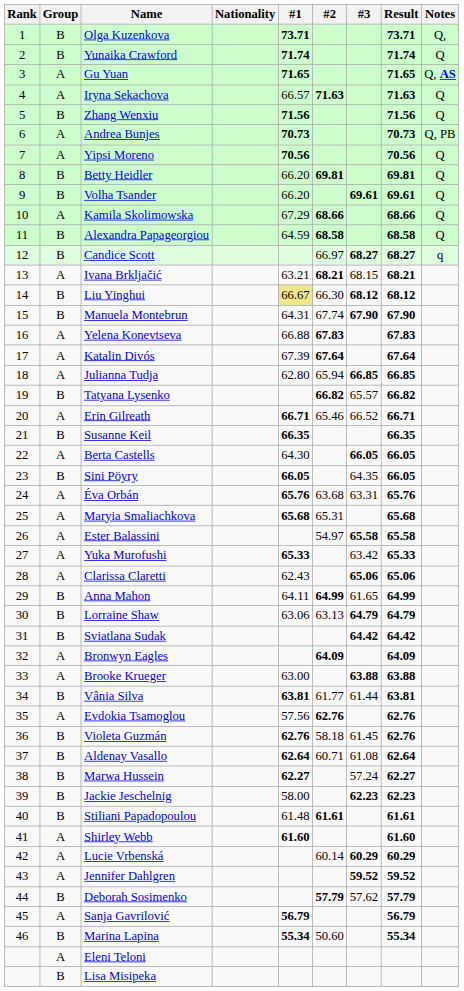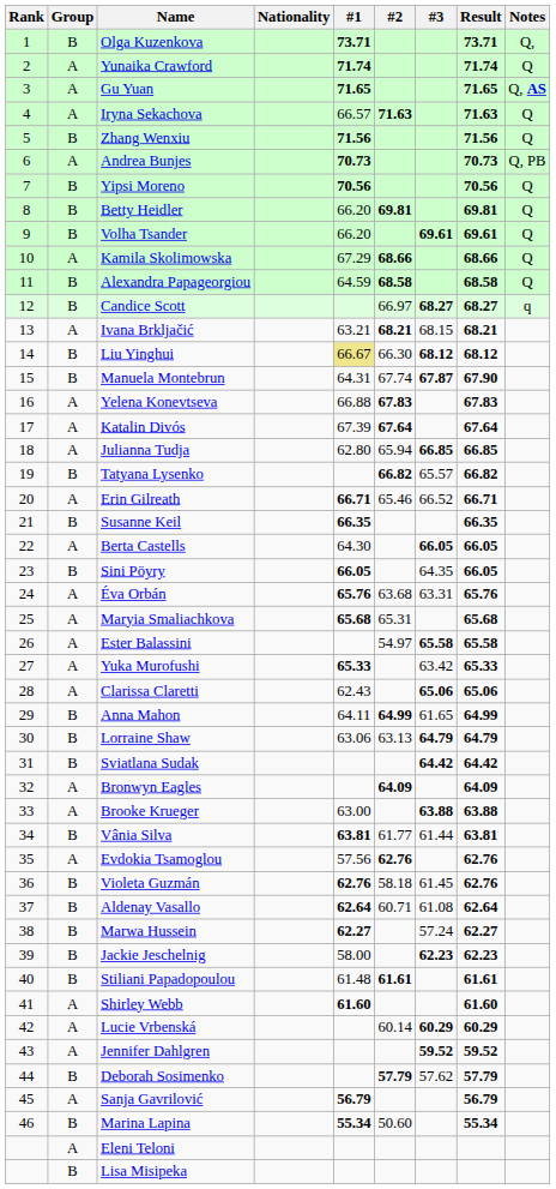Yunaika Crawford | Group: B -> A
Yipsi Moreno | Group: A -> B
Manuela Montebrun | #3: 67.90 -> 67.87
